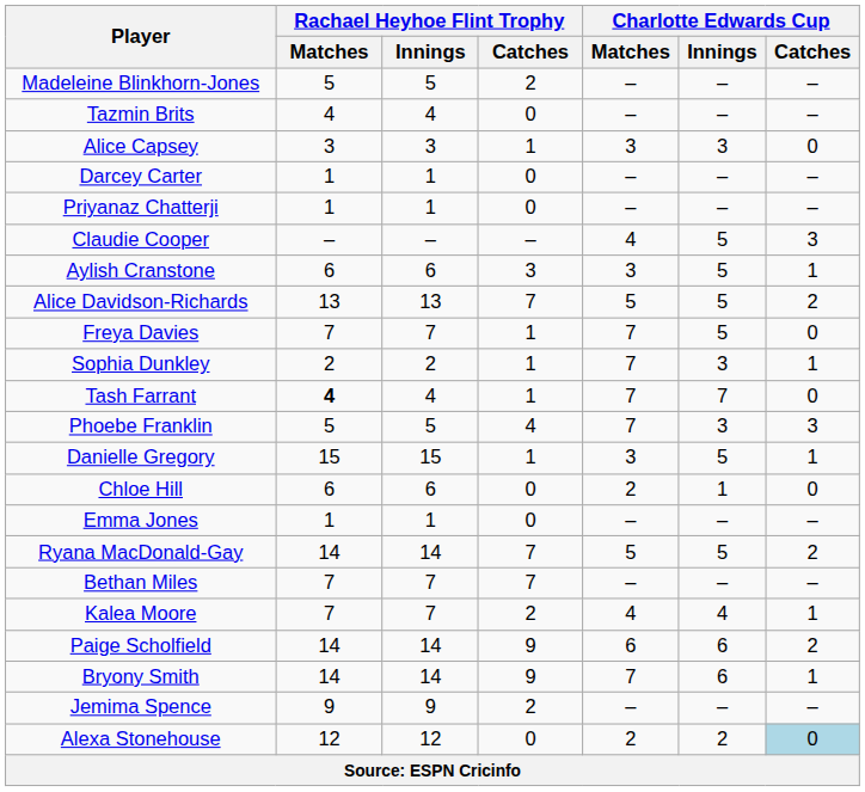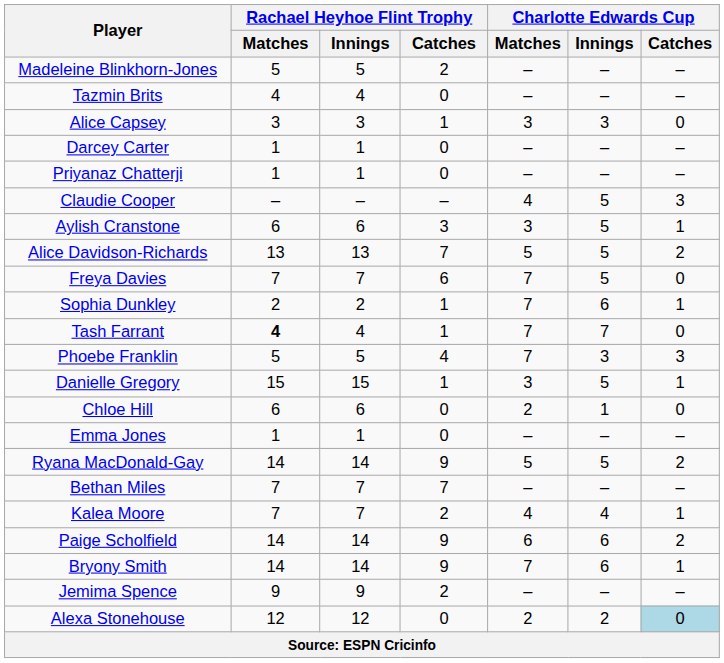Freya Davies | Rachael Heyhoe Flint Trophy / Catches: 1 -> 6
Sophia Dunkley | Charlotte Edwards Cup / Innings: 3 -> 6
Ryana MacDonald-Gay | Rachael Heyhoe Flint Trophy / Catches: 7 -> 9
